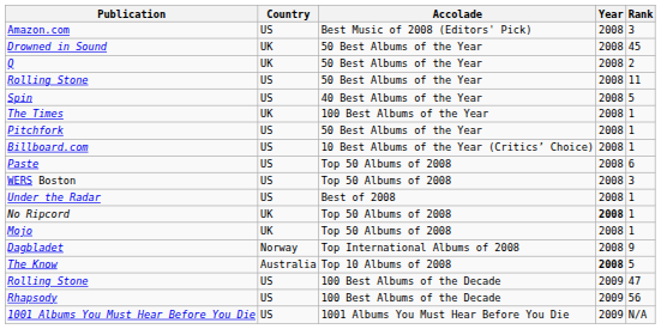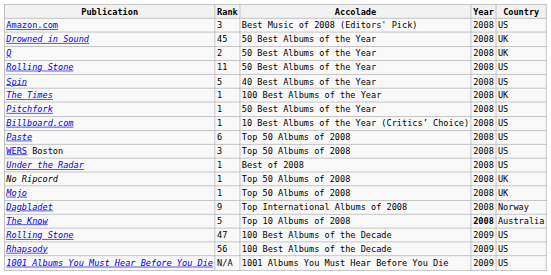columns swapped: Country <-> Rank
No Ripcord | Year: bold -> normal
